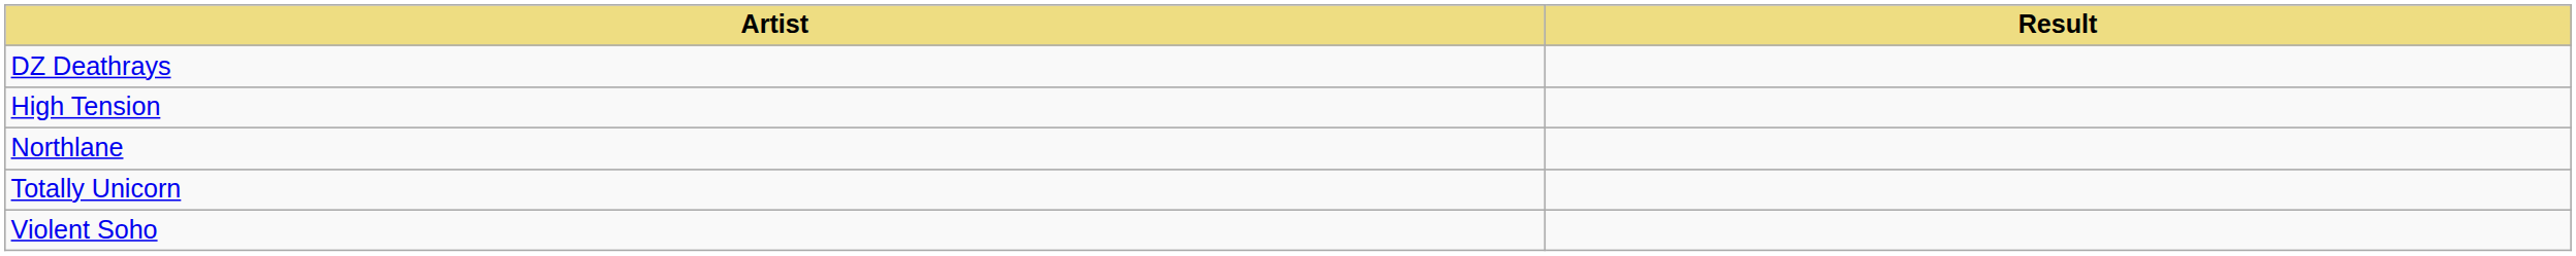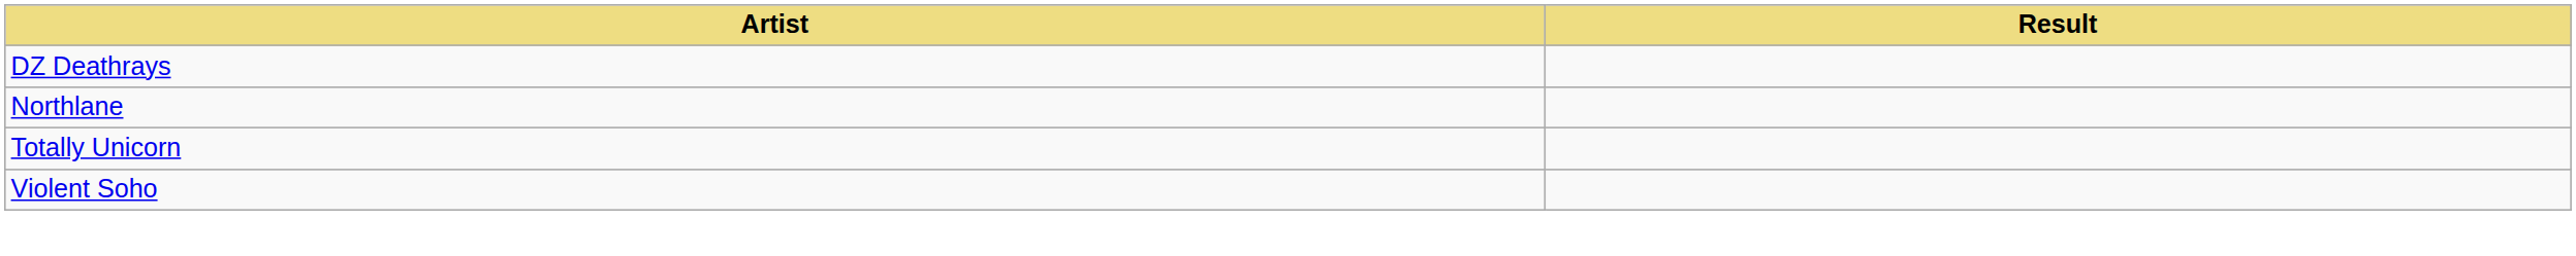- row: High Tension
